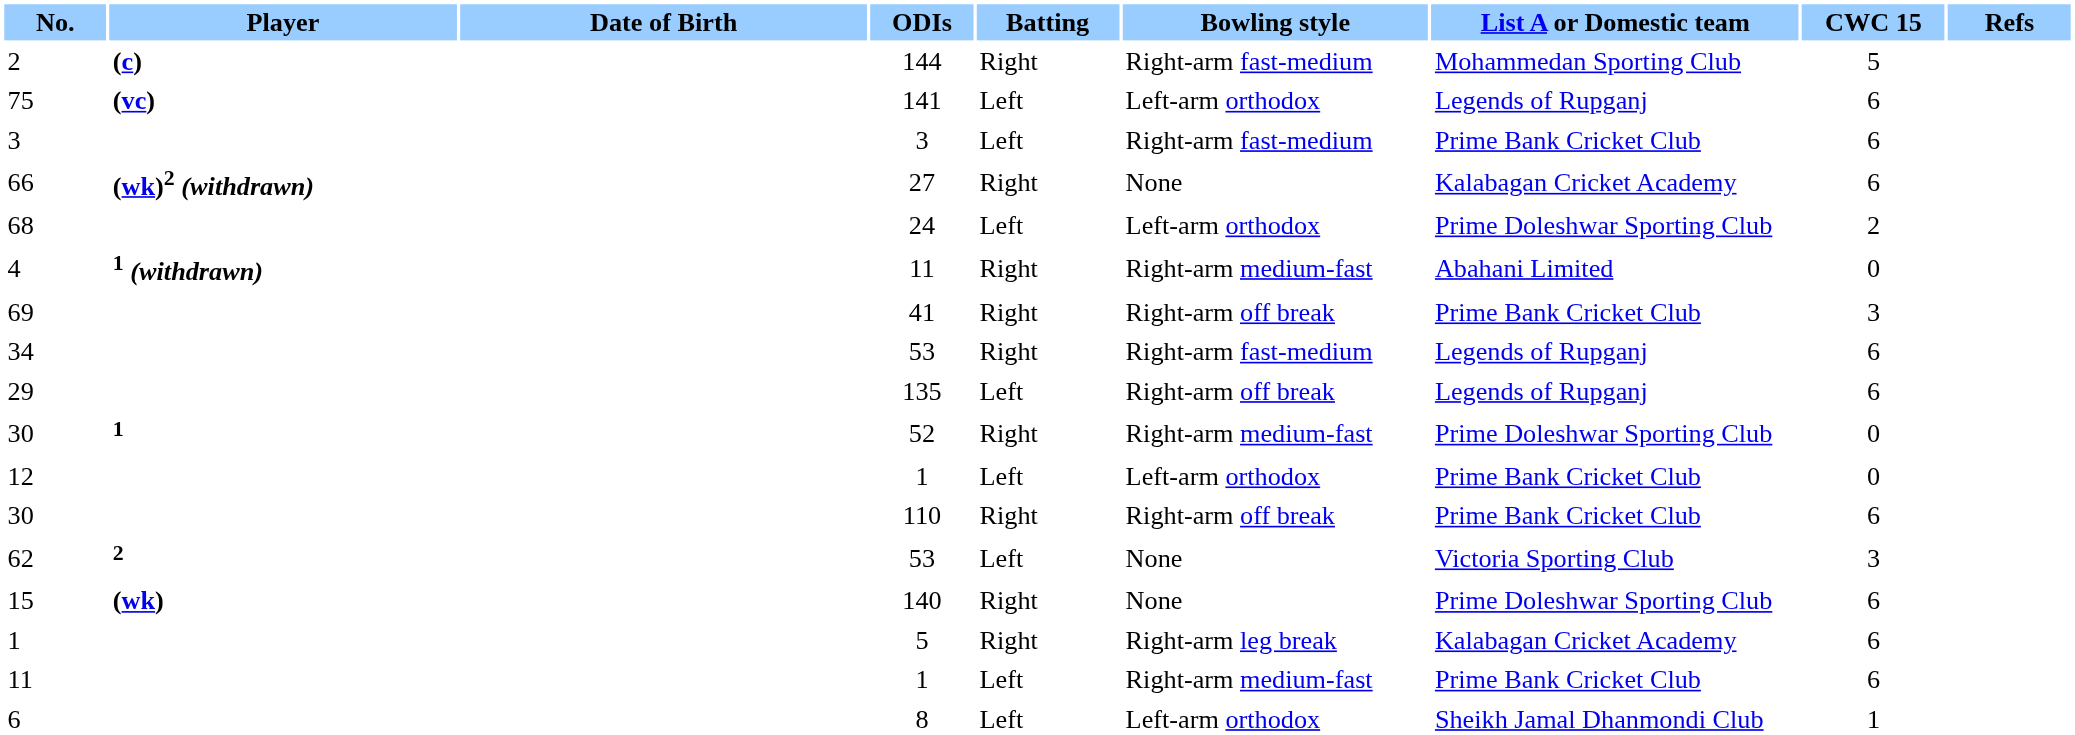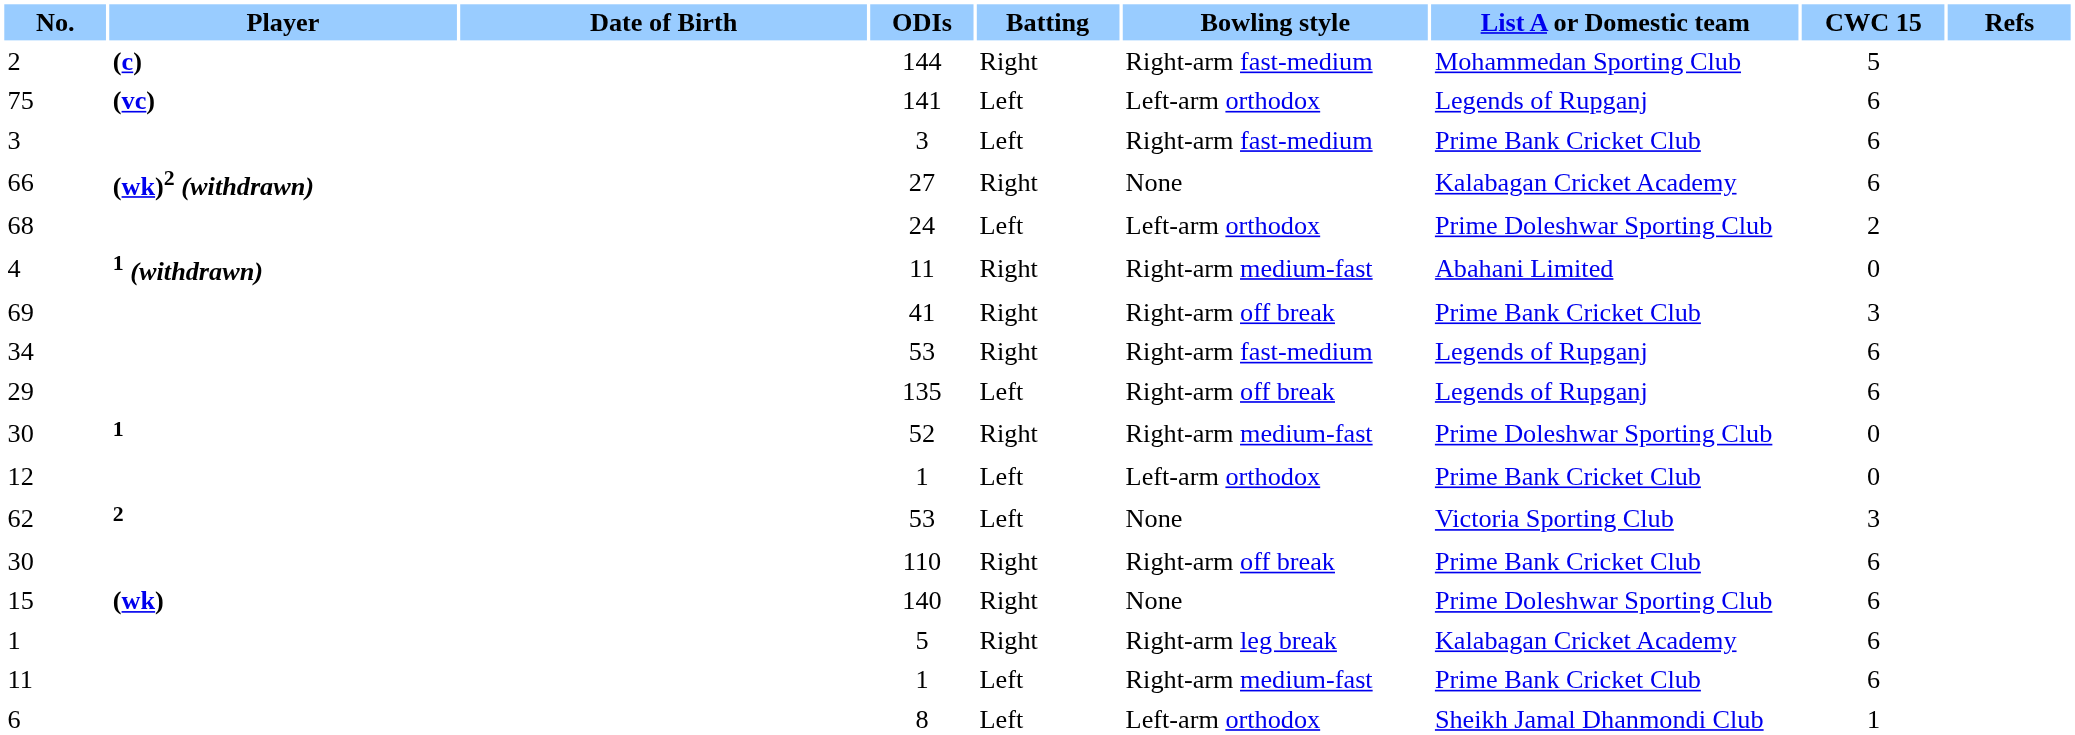rows swapped: 62 <-> 30 / 110
